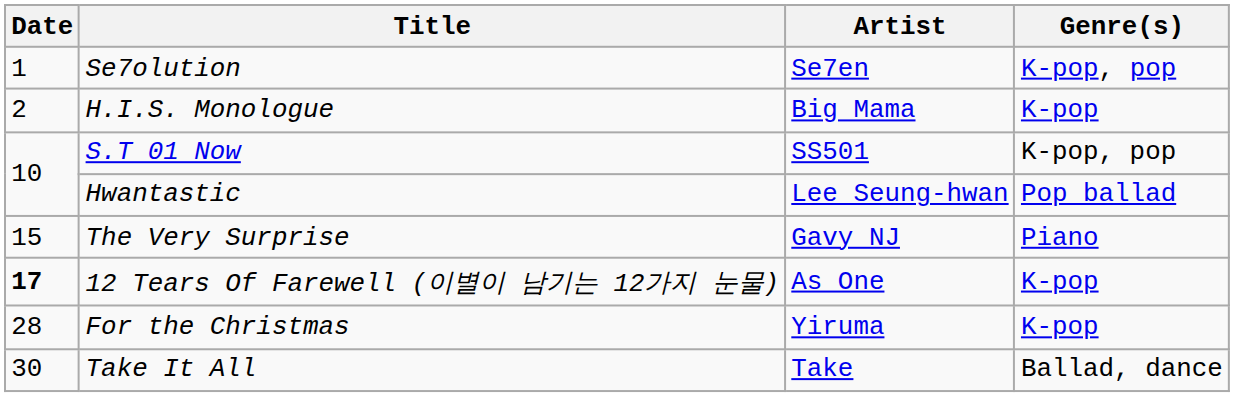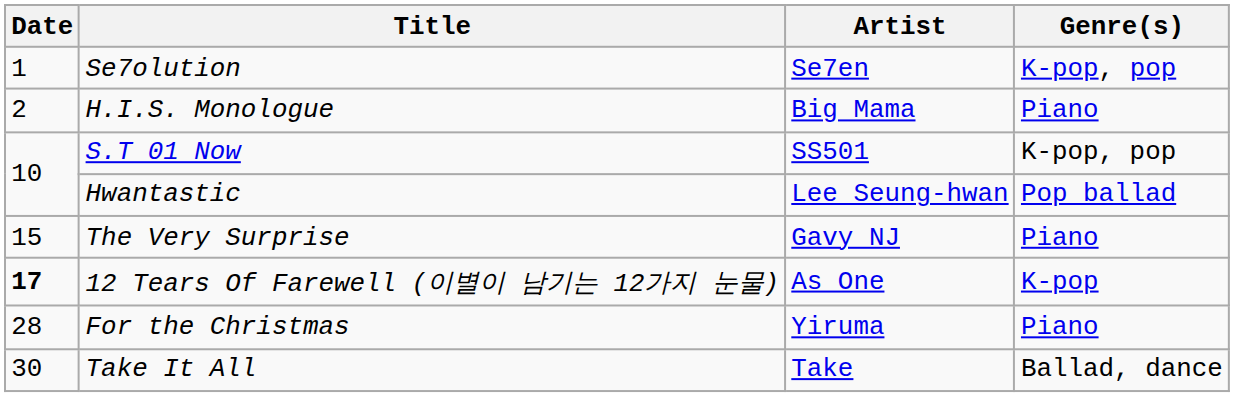H.I.S. Monologue | Genre(s): K-pop -> Piano
For the Christmas | Genre(s): K-pop -> Piano
